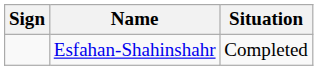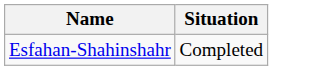- column: Sign
